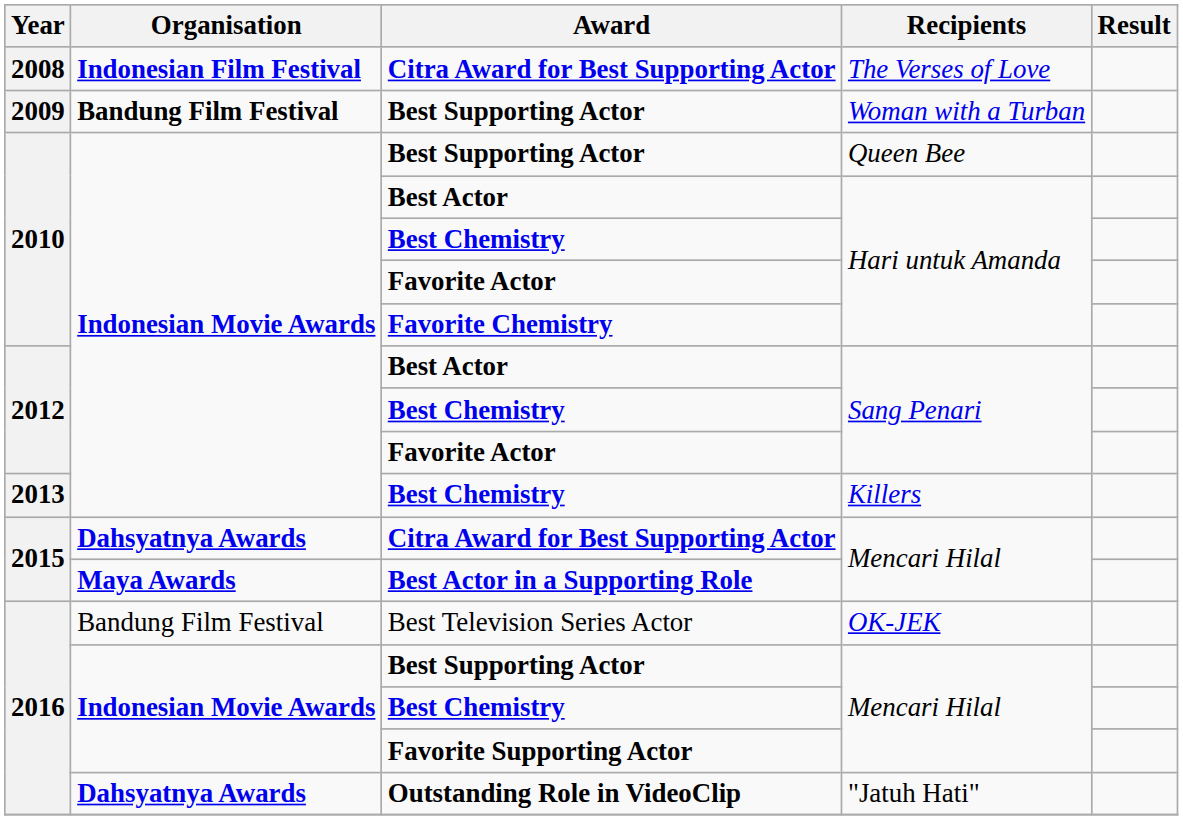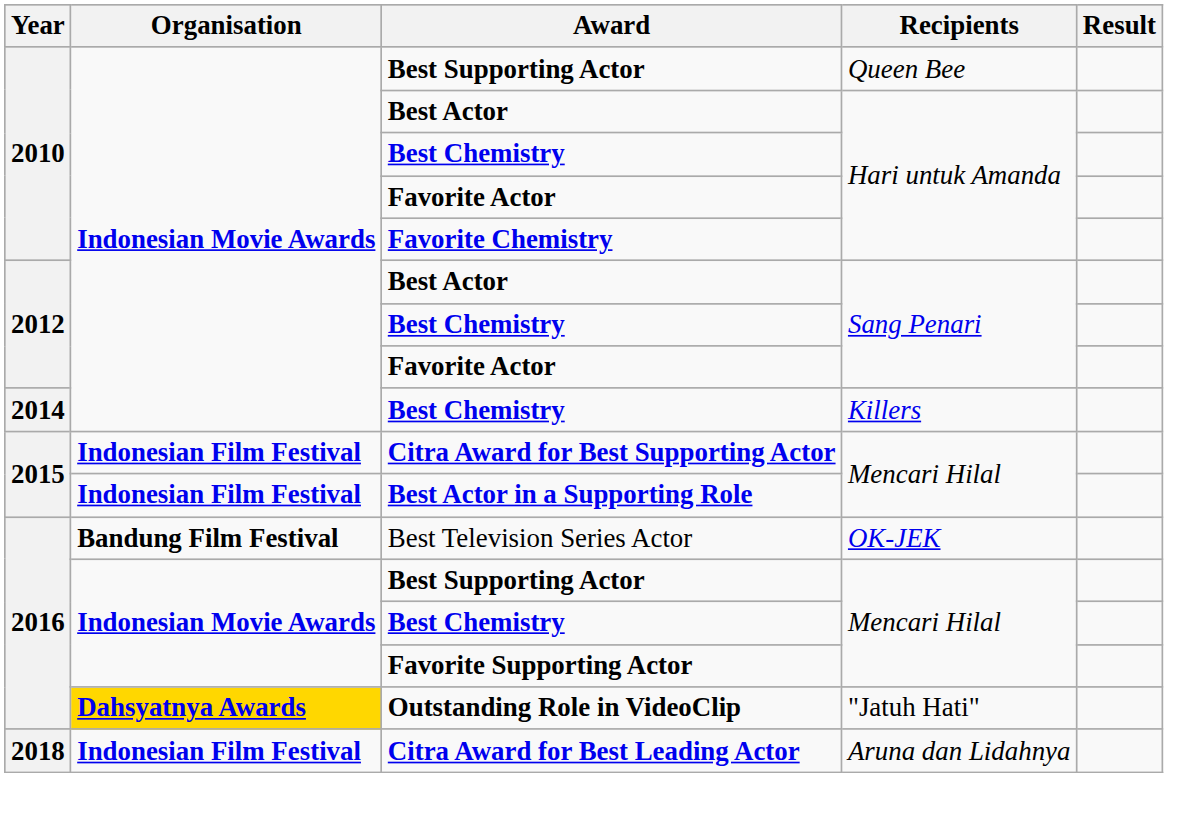- row: 2008 | Indonesian Film Festival | Citra Award for Best Supporting Actor | The Verses of Love
- row: 2009 | Bandung Film Festival | Best Supporting Actor | Woman with a Turban
Best Chemistry / Killers | Year: 2013 -> 2014
Citra Award for Best Supporting Actor / Mencari Hilal | Organisation: Dahsyatnya Awards -> Indonesian Film Festival
Best Actor in a Supporting Role | Organisation: Maya Awards -> Indonesian Film Festival
Best Television Series Actor | Organisation: normal -> bold
Outstanding Role in VideoClip | Organisation: no background -> gold background
+ row: 2018 | Indonesian Film Festival | Citra Award for Best Leading Actor | Aruna dan Lidahnya
